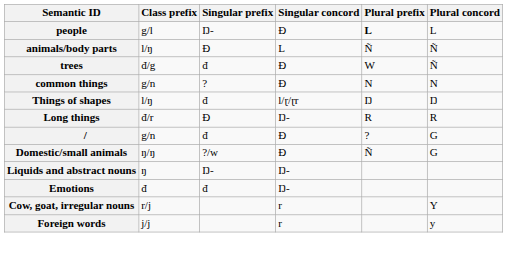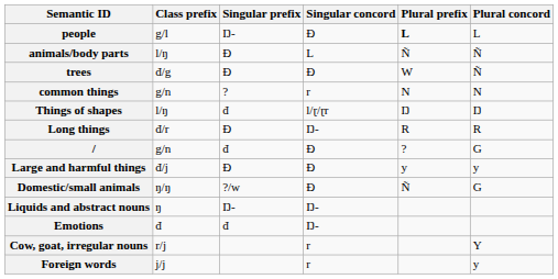trees | Singular prefix: đ -> Đ
common things | Singular concord: Đ -> r
+ row: Large and harmful things | đ/j | Đ | Đ | y | y
